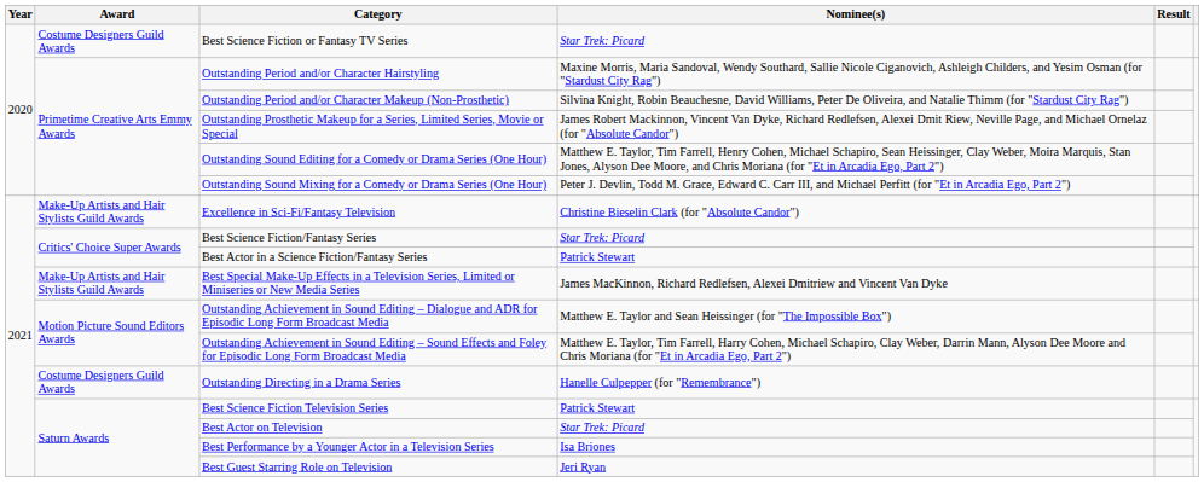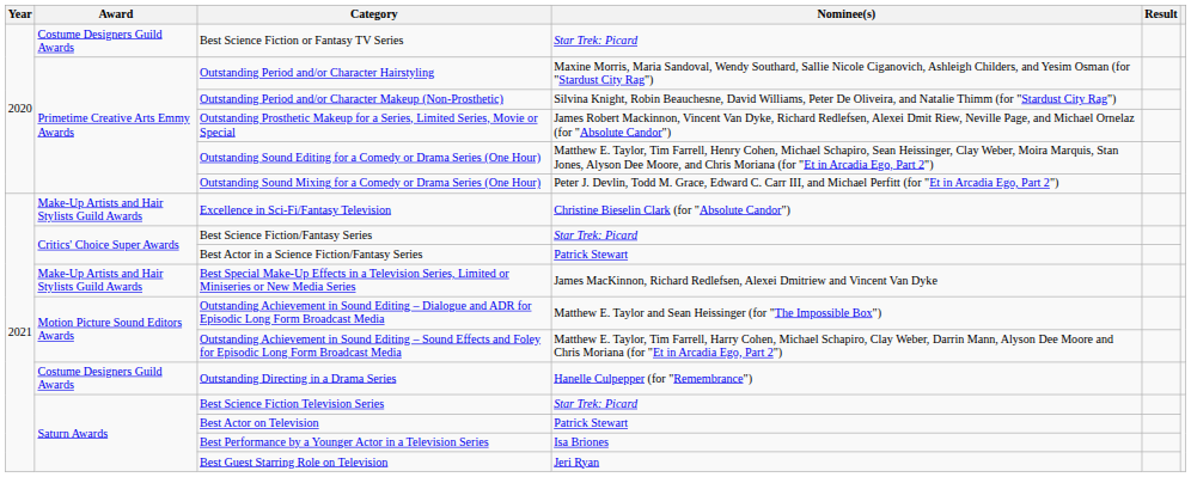Best Science Fiction Television Series | Nominee(s): Patrick Stewart -> Star Trek: Picard
Best Actor on Television | Nominee(s): Star Trek: Picard -> Patrick Stewart
